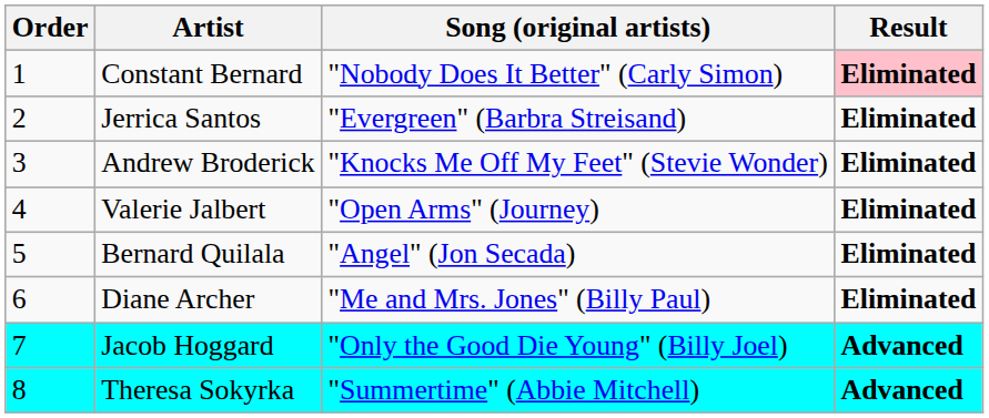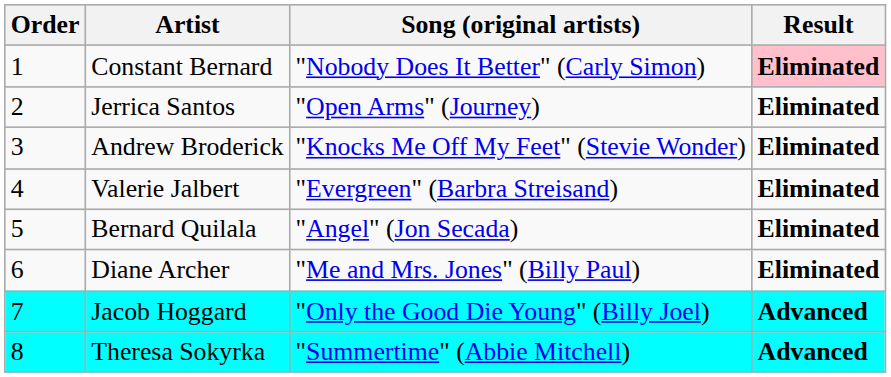Jerrica Santos | Song (original artists): "Evergreen" (Barbra Streisand) -> "Open Arms" (Journey)
Valerie Jalbert | Song (original artists): "Open Arms" (Journey) -> "Evergreen" (Barbra Streisand)
